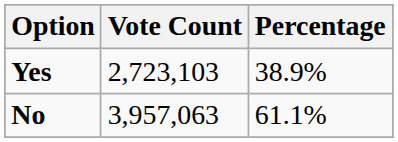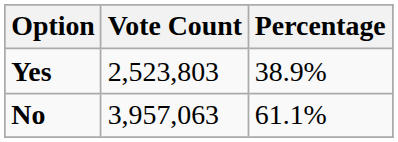Yes | Vote Count: 2,723,103 -> 2,523,803
